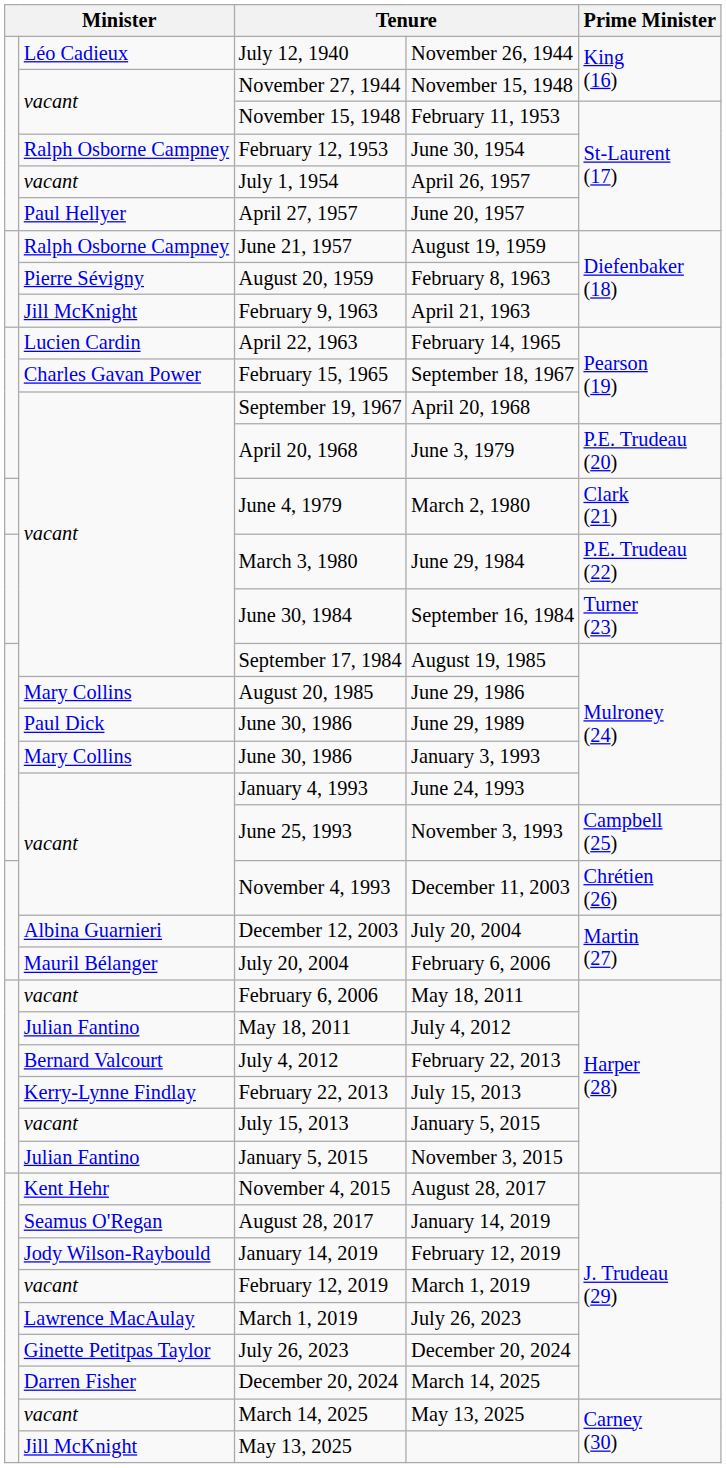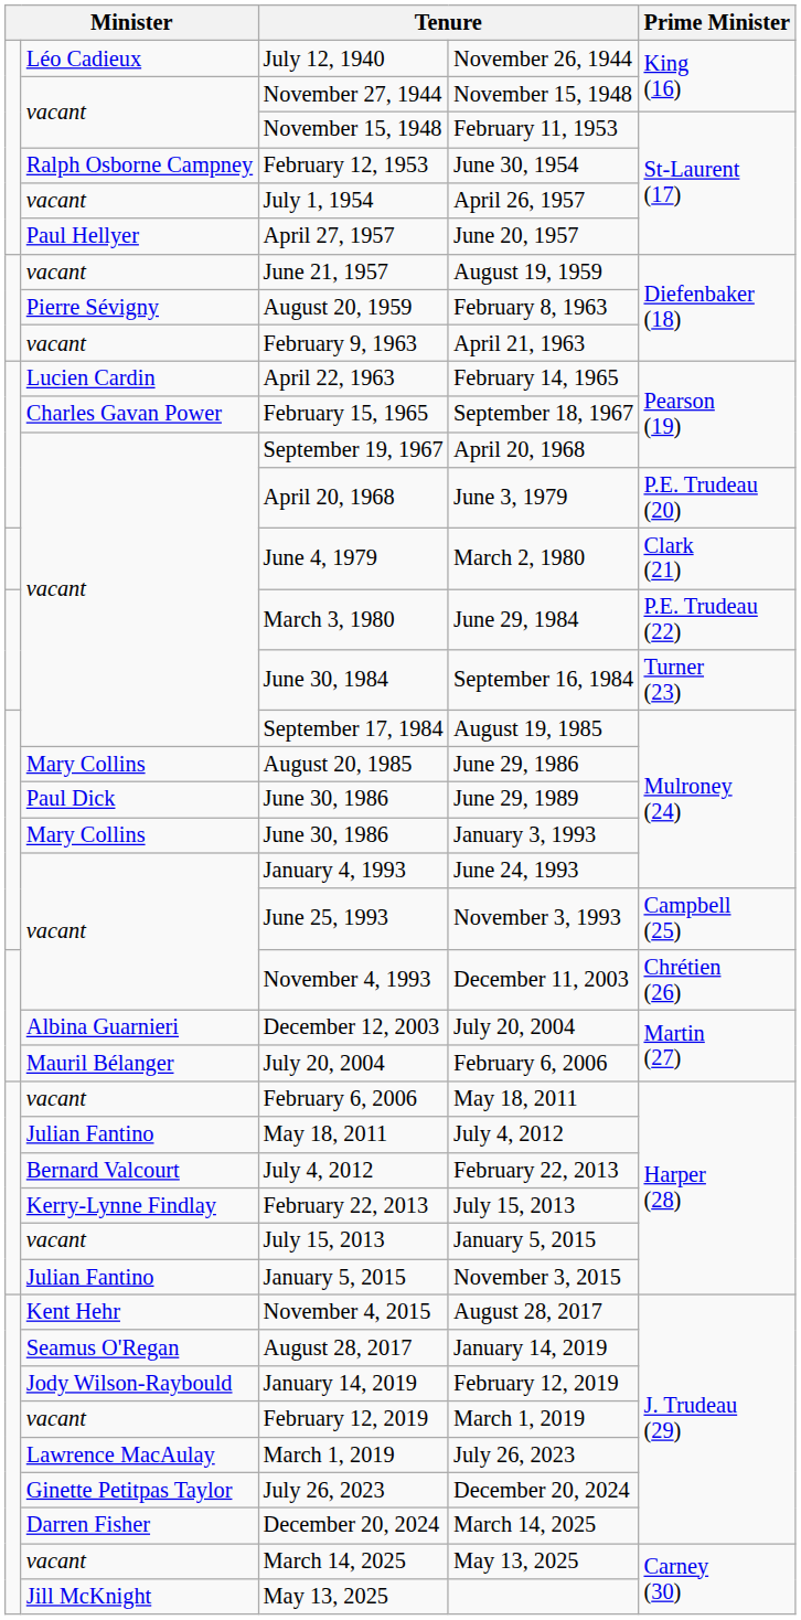August 19, 1959 | column 2: Ralph Osborne Campney -> vacant
April 21, 1963 | column 2: Jill McKnight -> vacant
